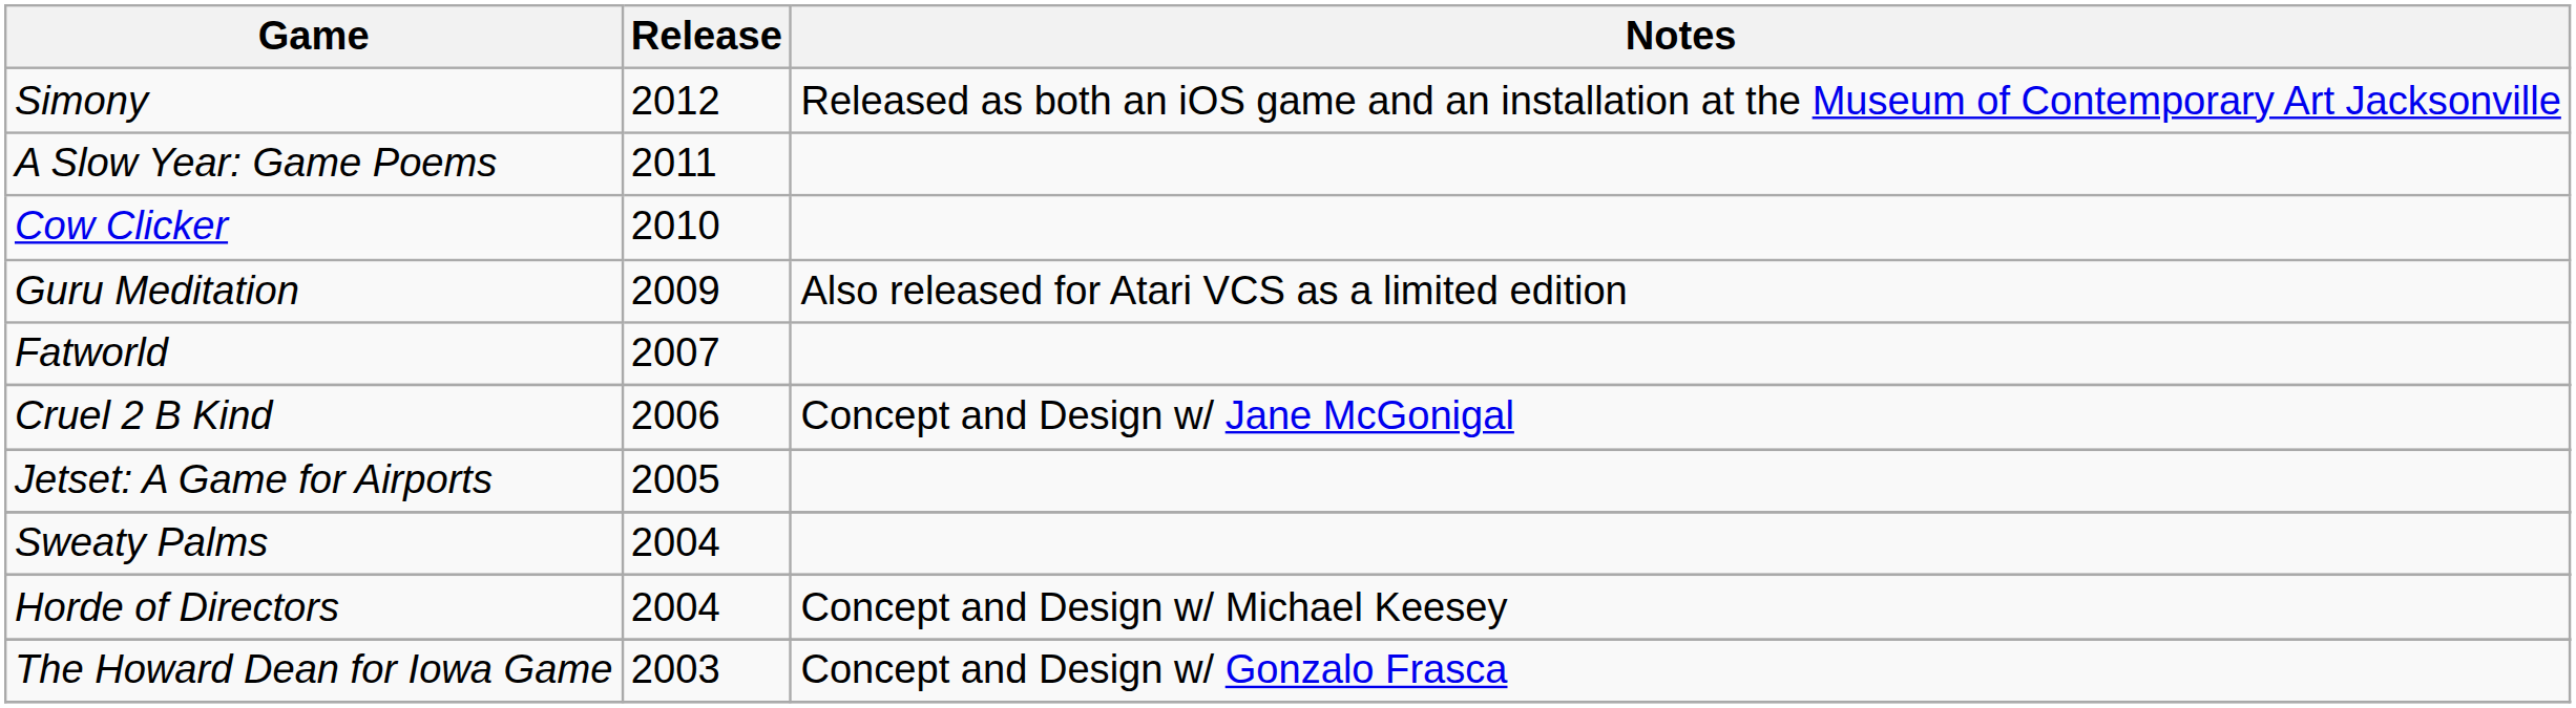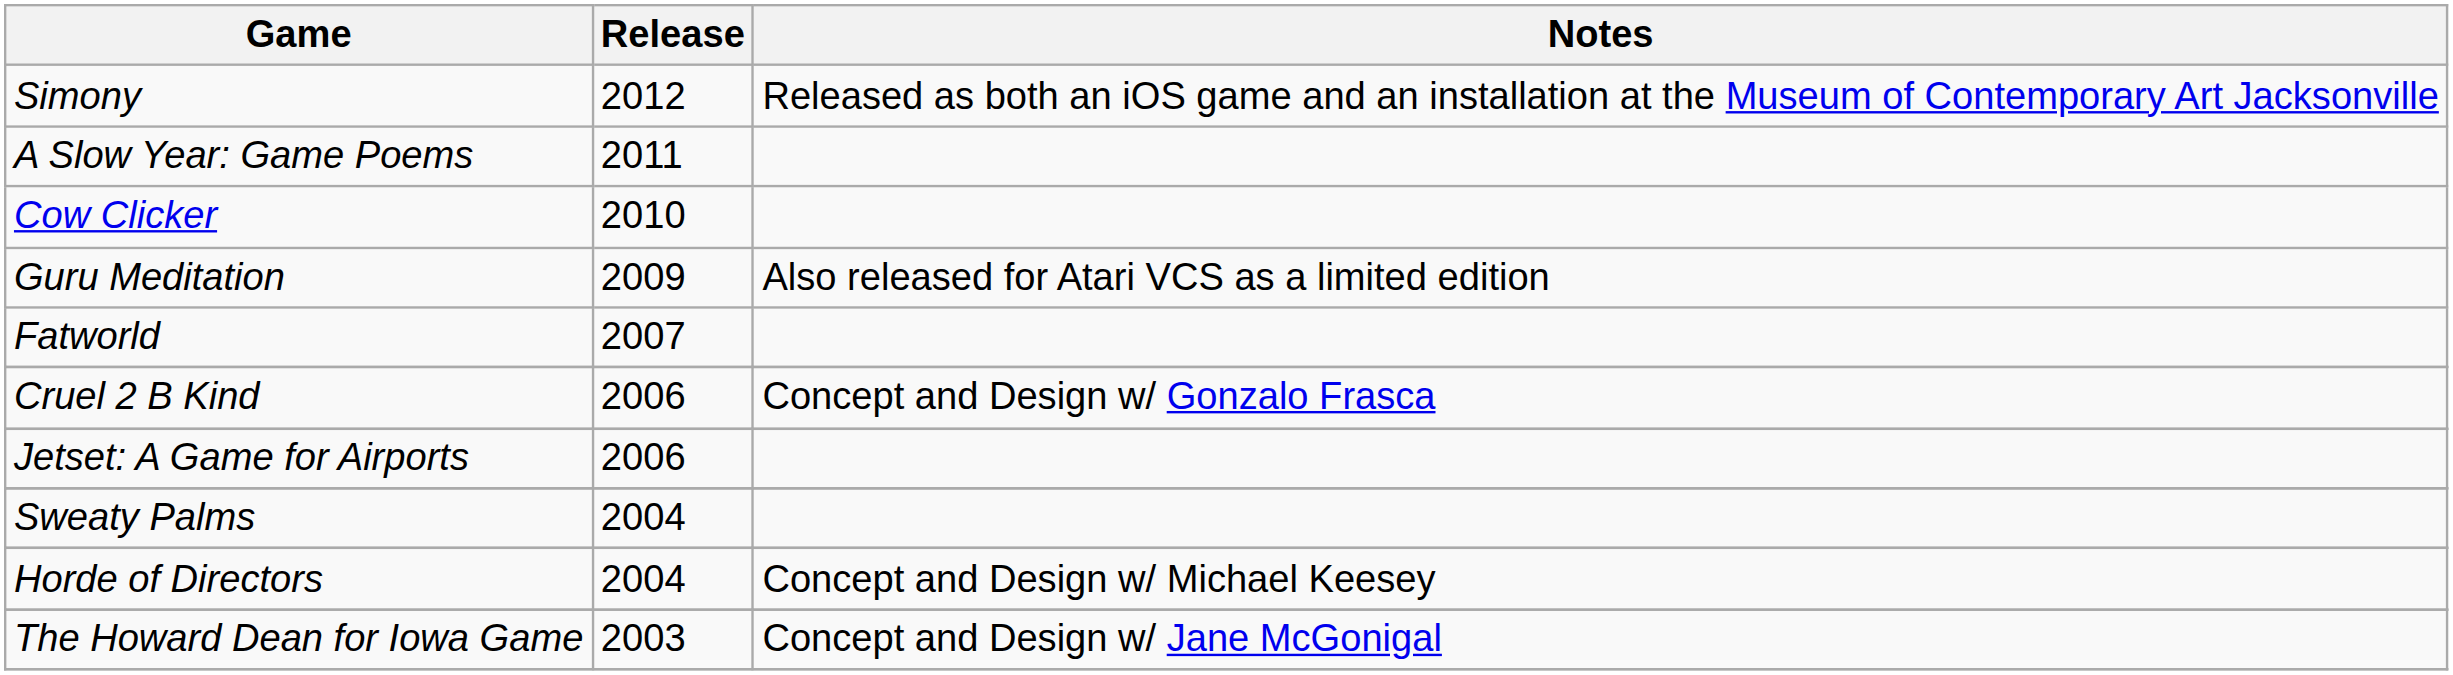Cruel 2 B Kind | Notes: Concept and Design w/ Jane McGonigal -> Concept and Design w/ Gonzalo Frasca
Jetset: A Game for Airports | Release: 2005 -> 2006
The Howard Dean for Iowa Game | Notes: Concept and Design w/ Gonzalo Frasca -> Concept and Design w/ Jane McGonigal
